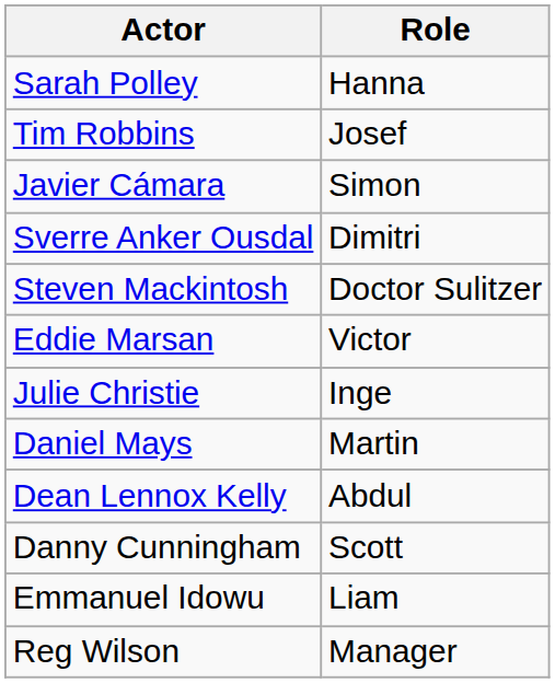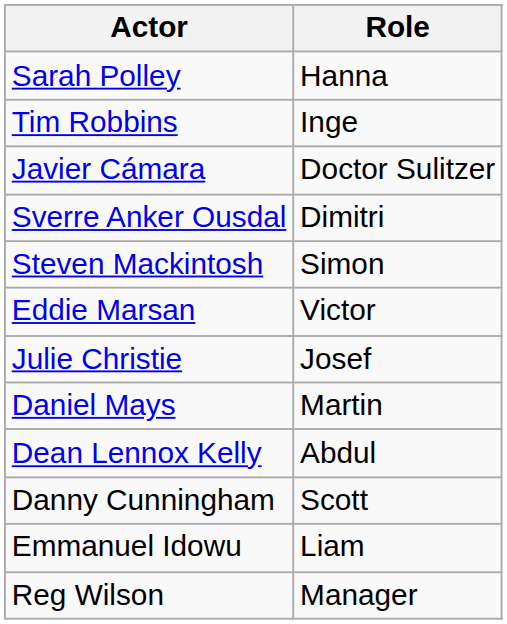Tim Robbins | Role: Josef -> Inge
Javier Cámara | Role: Simon -> Doctor Sulitzer
Steven Mackintosh | Role: Doctor Sulitzer -> Simon
Julie Christie | Role: Inge -> Josef
